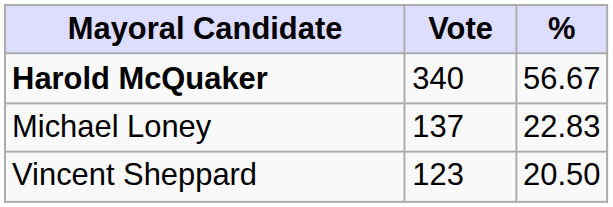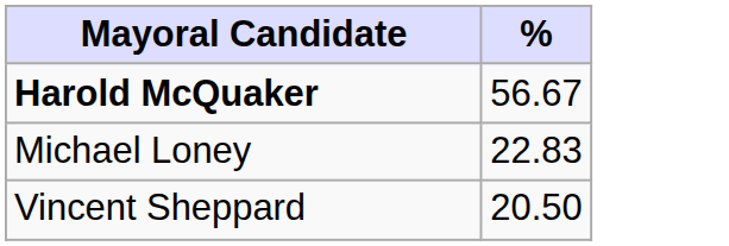- column: Vote | 340 | 137 | 123
